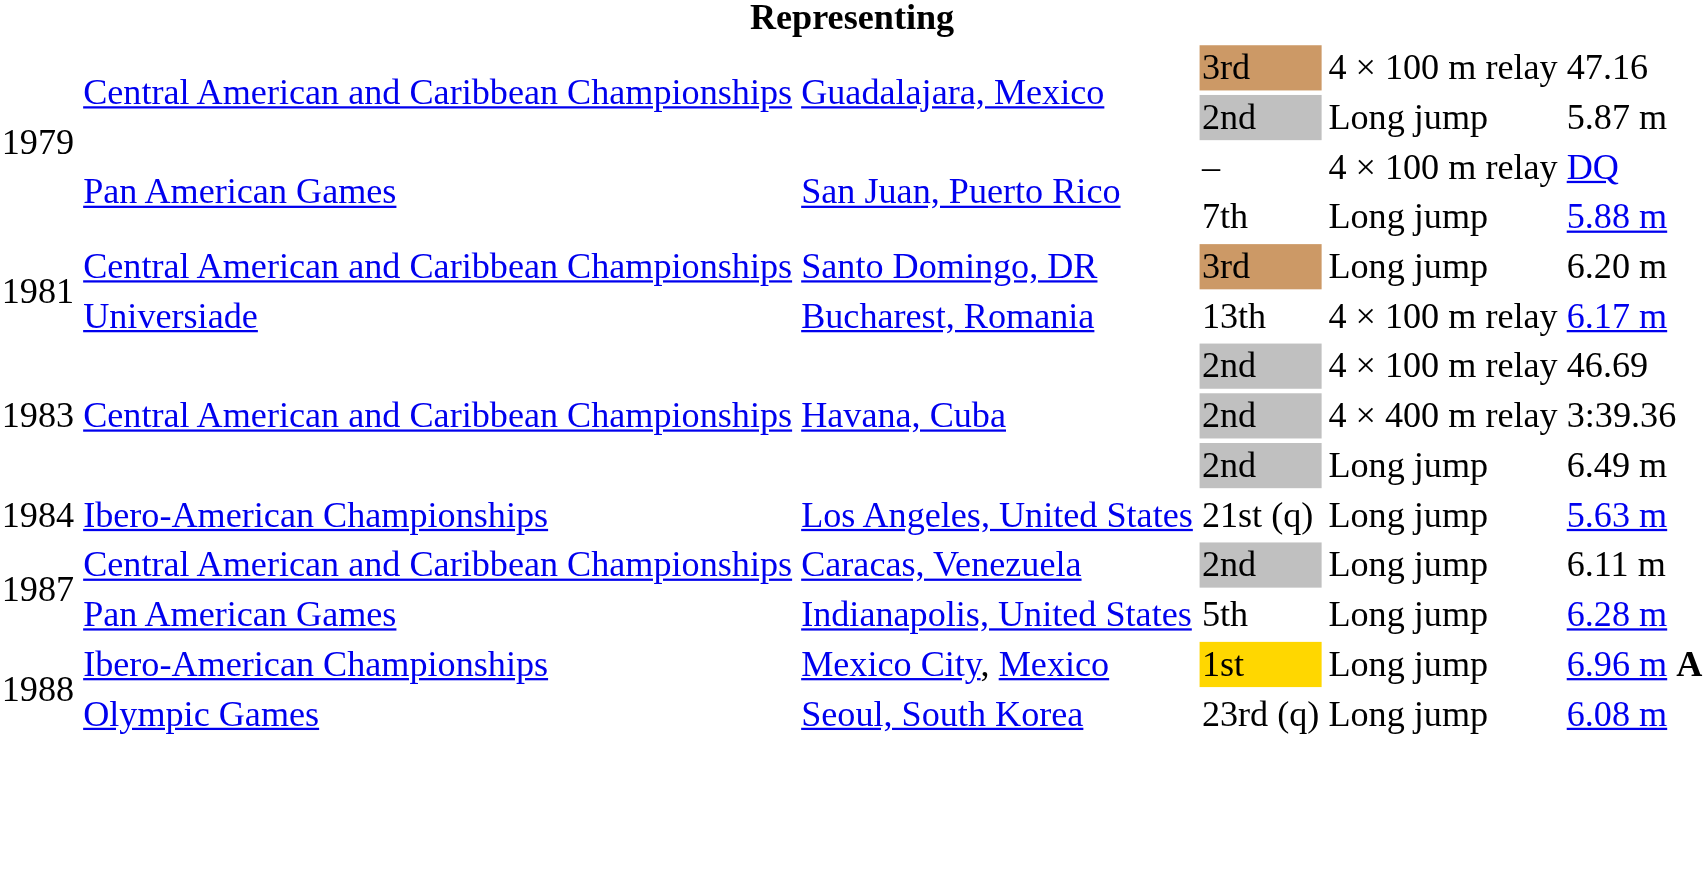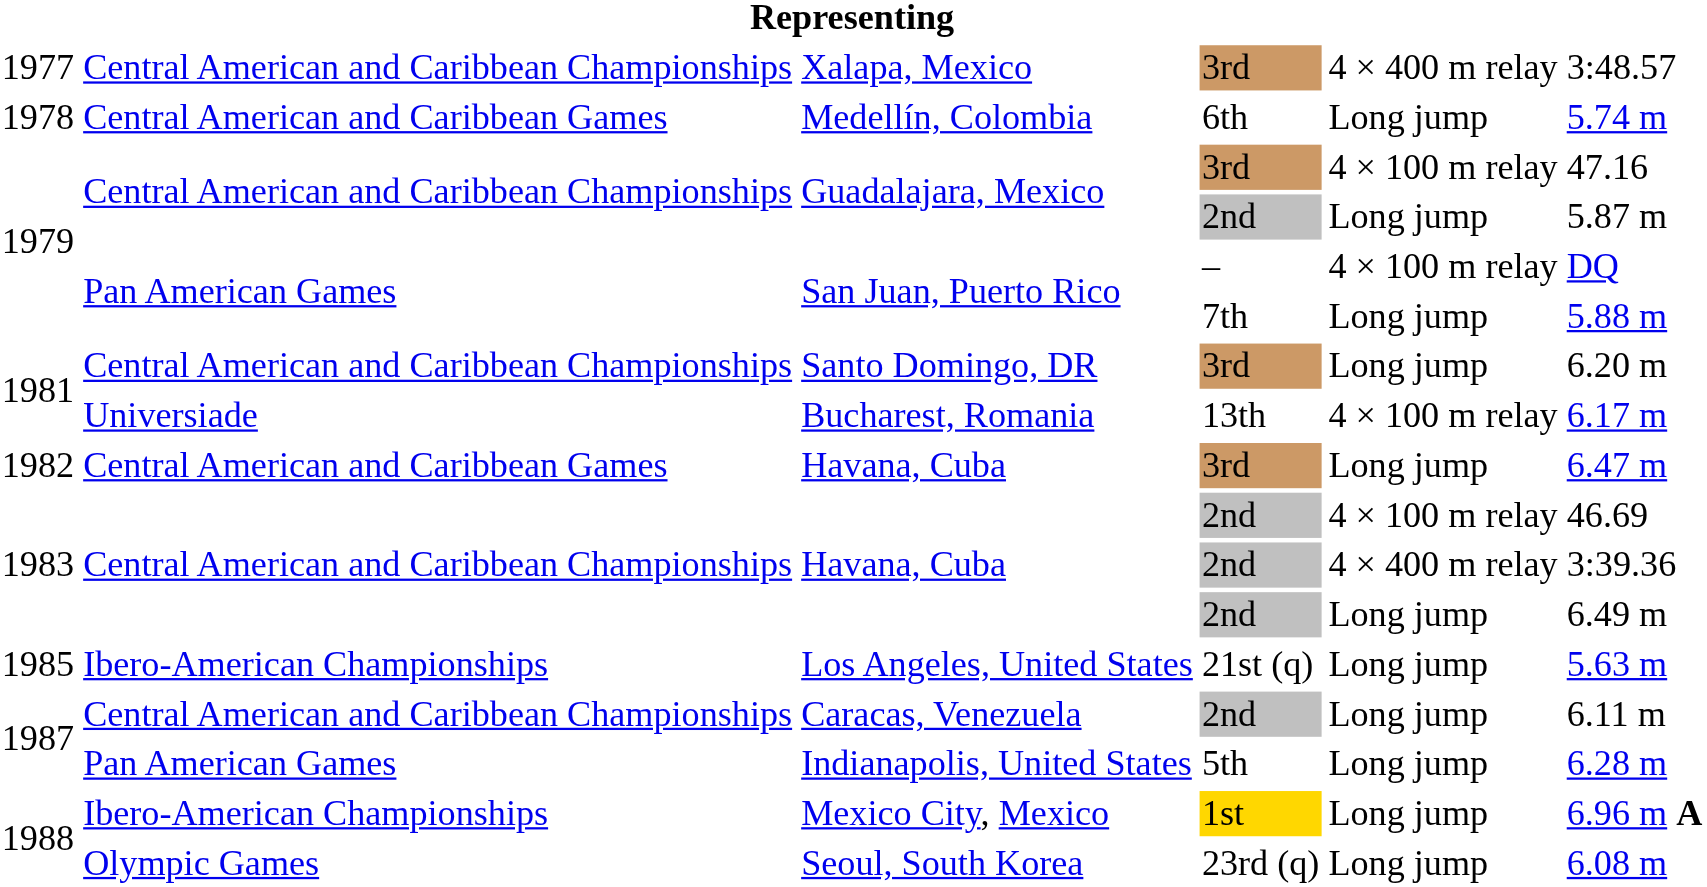+ row: 1977 | Central American and Caribbean Championships | Xalapa, Mexico | 3rd | 4 × 400 m relay | 3:48.57
+ row: 1978 | Central American and Caribbean Games | Medellín, Colombia | 6th | Long jump | 5.74 m
+ row: 1982 | Central American and Caribbean Games | Havana, Cuba | 3rd | Long jump | 6.47 m
Los Angeles, United States | column 1: 1984 -> 1985
